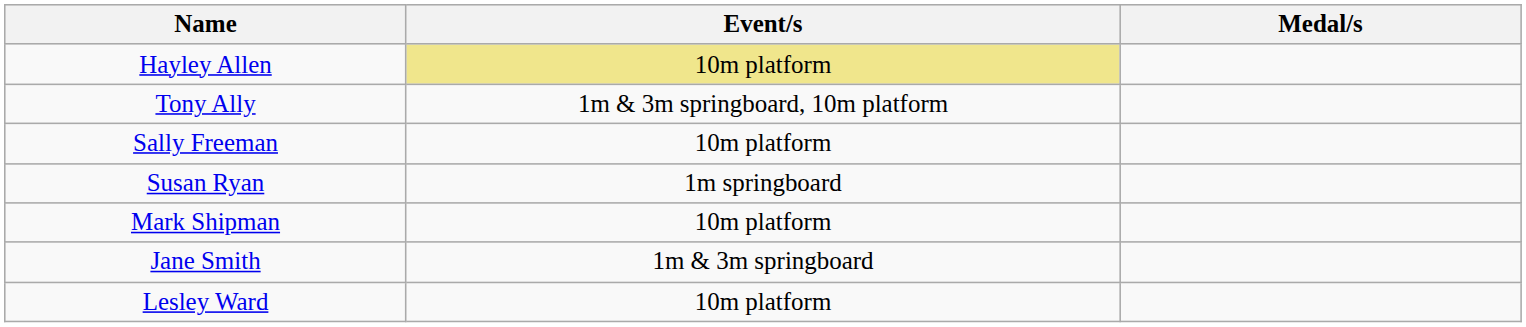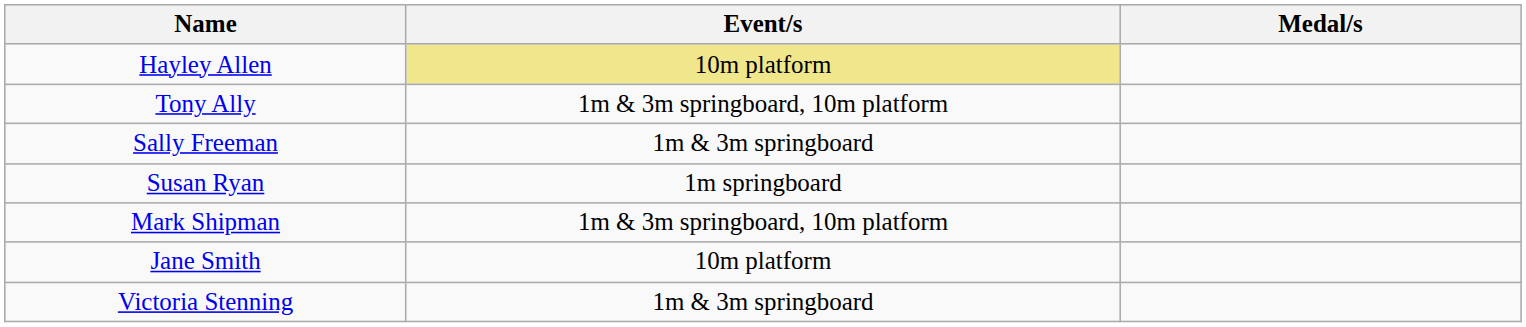Sally Freeman | Event/s: 10m platform -> 1m & 3m springboard
Mark Shipman | Event/s: 10m platform -> 1m & 3m springboard, 10m platform
Jane Smith | Event/s: 1m & 3m springboard -> 10m platform
+ row: Victoria Stenning | 1m & 3m springboard
- row: Lesley Ward | 10m platform
